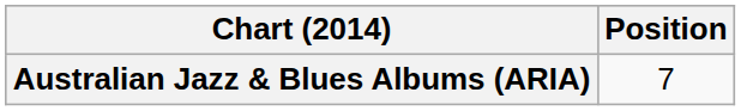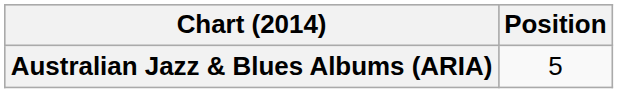Australian Jazz & Blues Albums (ARIA) | Position: 7 -> 5
